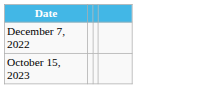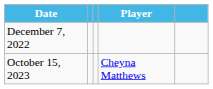+ column: Player | Cheyna Matthews
